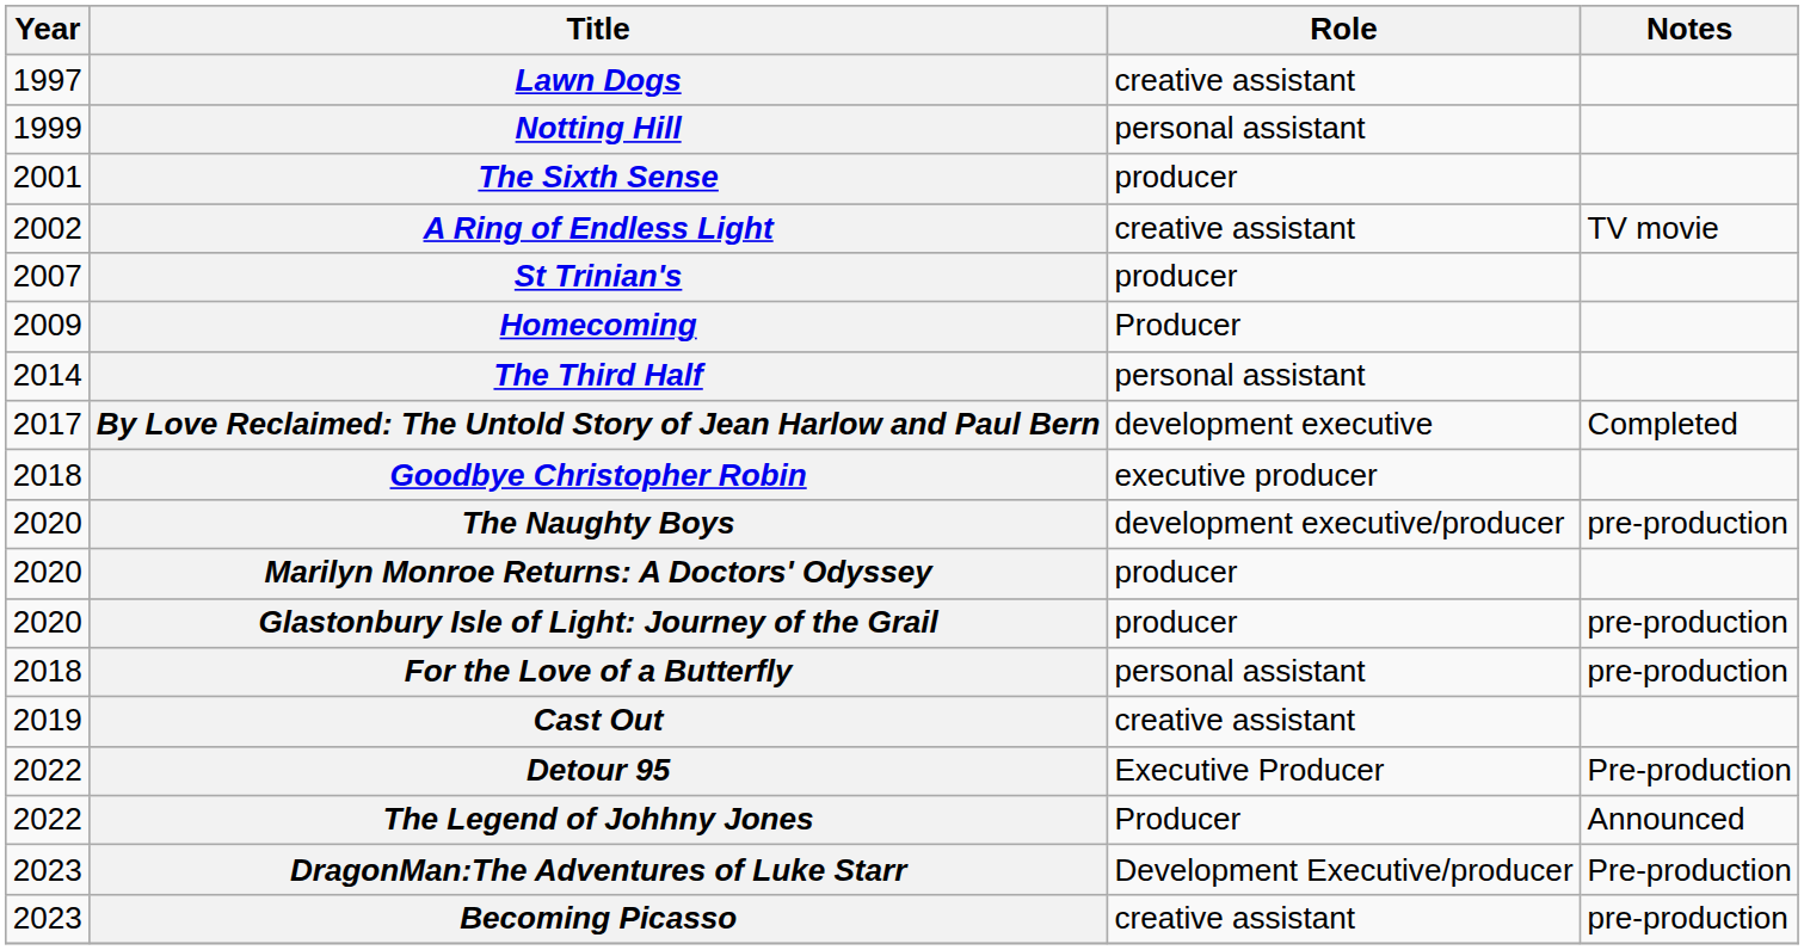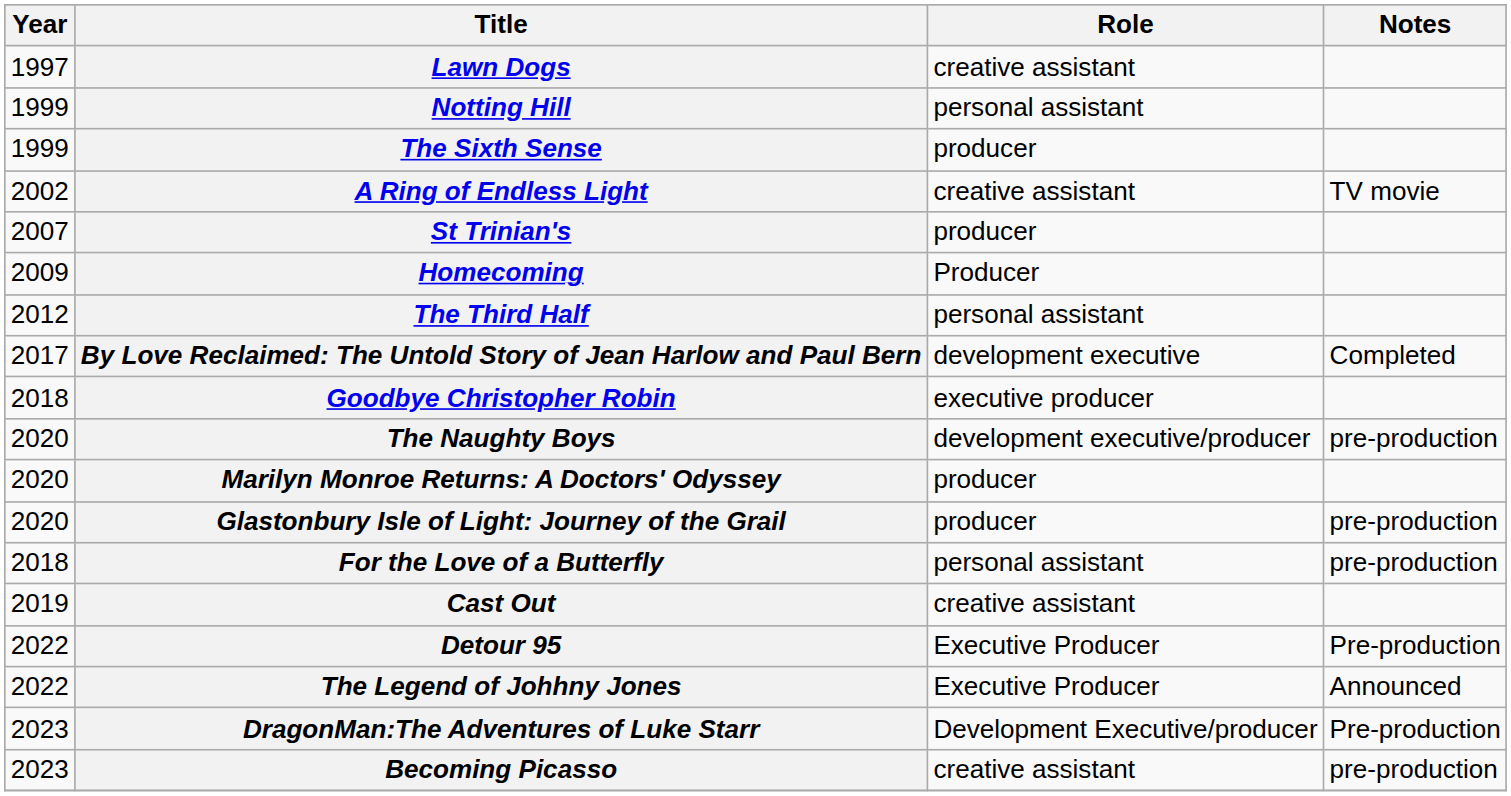The Sixth Sense | Year: 2001 -> 1999
The Third Half | Year: 2014 -> 2012
The Legend of Johhny Jones | Role: Producer -> Executive Producer
